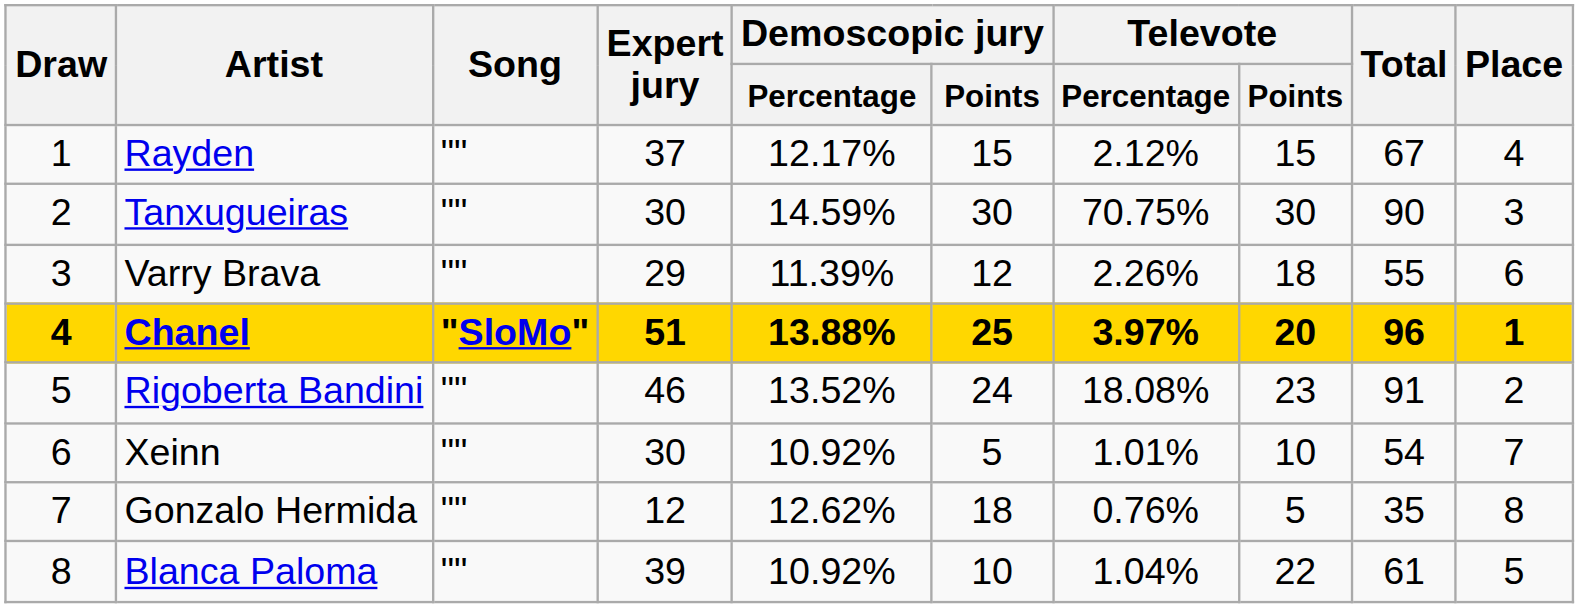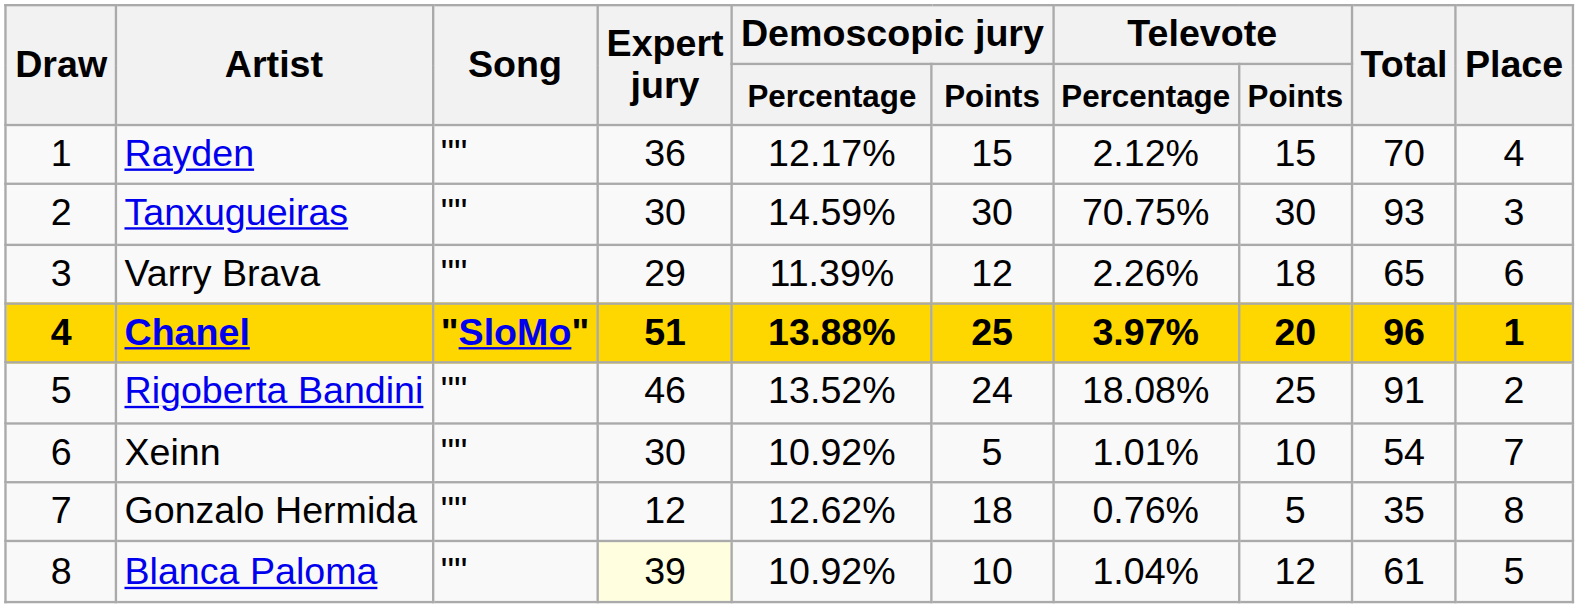Rayden | Expert jury: 37 -> 36
Rayden | Total: 67 -> 70
Tanxugueiras | Total: 90 -> 93
Varry Brava | Total: 55 -> 65
Rigoberta Bandini | Televote / Points: 23 -> 25
Blanca Paloma | Expert jury: no background -> lightyellow background
Blanca Paloma | Televote / Points: 22 -> 12
